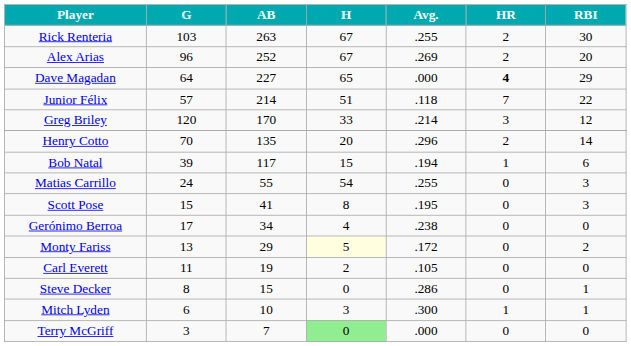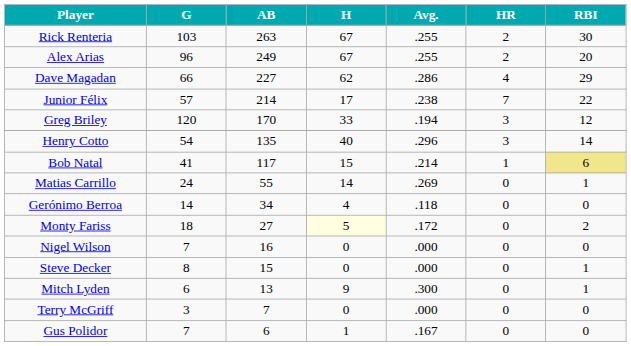Alex Arias | AB: 252 -> 249
Alex Arias | Avg.: .269 -> .255
Dave Magadan | G: 64 -> 66
Dave Magadan | H: 65 -> 62
Dave Magadan | Avg.: .000 -> .286
Dave Magadan | HR: bold -> normal
Junior Félix | H: 51 -> 17
Junior Félix | Avg.: .118 -> .238
Greg Briley | Avg.: .214 -> .194
Henry Cotto | G: 70 -> 54
Henry Cotto | H: 20 -> 40
Henry Cotto | HR: 2 -> 3
Bob Natal | G: 39 -> 41
Bob Natal | Avg.: .194 -> .214
Bob Natal | RBI: no background -> khaki background
Matias Carrillo | H: 54 -> 14
Matias Carrillo | Avg.: .255 -> .269
Matias Carrillo | RBI: 3 -> 1
- row: Scott Pose | 15 | 41 | 8 | .195 | 0 | 3
Gerónimo Berroa | G: 17 -> 14
Gerónimo Berroa | Avg.: .238 -> .118
Monty Fariss | G: 13 -> 18
Monty Fariss | AB: 29 -> 27
- row: Carl Everett | 11 | 19 | 2 | .105 | 0 | 0
+ row: Nigel Wilson | 7 | 16 | 0 | .000 | 0 | 0
Steve Decker | Avg.: .286 -> .000
Mitch Lyden | AB: 10 -> 13
Mitch Lyden | H: 3 -> 9
Mitch Lyden | HR: 1 -> 0
Terry McGriff | H: lightgreen background -> no background
+ row: Gus Polidor | 7 | 6 | 1 | .167 | 0 | 0
